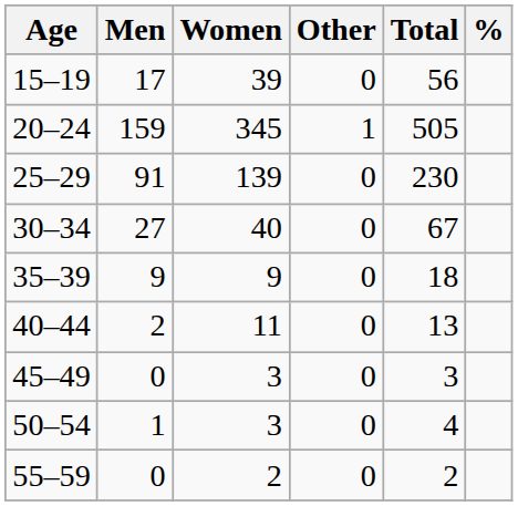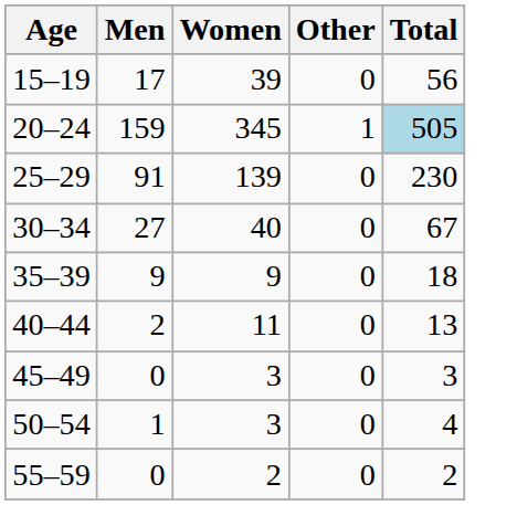- column: %
20–24 | Total: no background -> lightblue background
